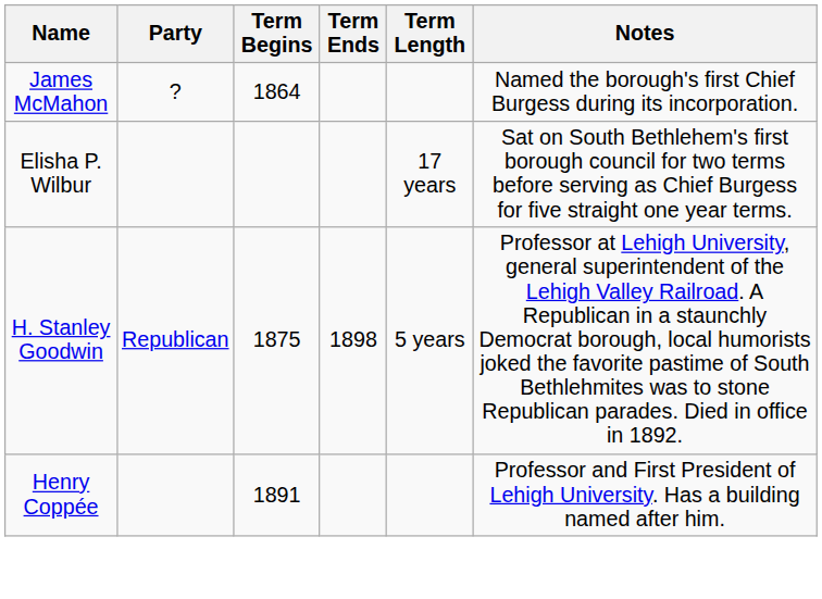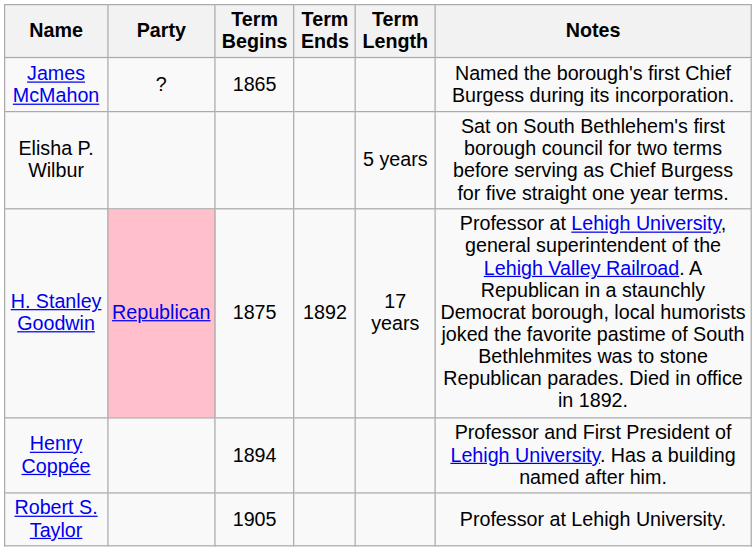James McMahon | Term Begins: 1864 -> 1865
Elisha P. Wilbur | Term Length: 17 years -> 5 years
H. Stanley Goodwin | Party: no background -> pink background
H. Stanley Goodwin | Term Ends: 1898 -> 1892
H. Stanley Goodwin | Term Length: 5 years -> 17 years
Henry Coppée | Term Begins: 1891 -> 1894
+ row: Robert S. Taylor | 1905 | Professor at Lehigh University.
